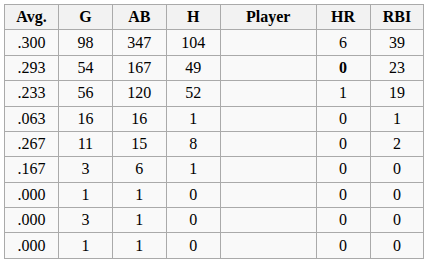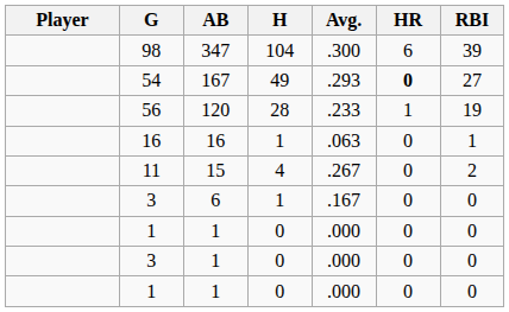columns swapped: Player <-> Avg.
54 | RBI: 23 -> 27
56 | H: 52 -> 28
11 | H: 8 -> 4
